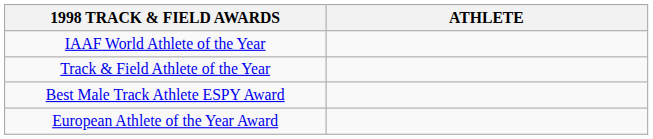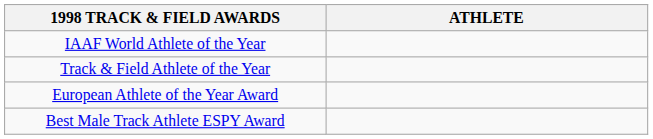rows swapped: European Athlete of the Year Award <-> Best Male Track Athlete ESPY Award
